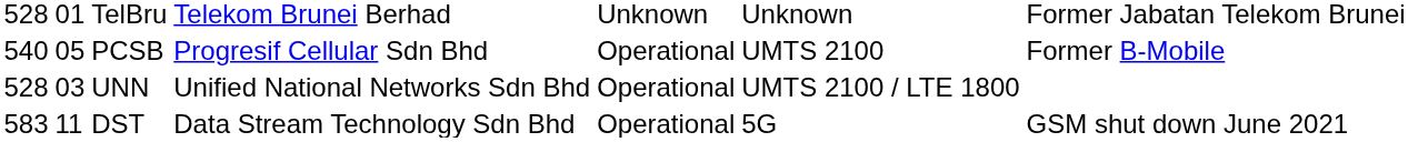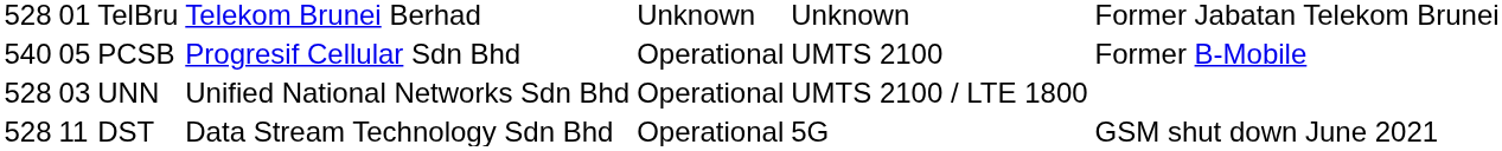DST | column 1: 583 -> 528
